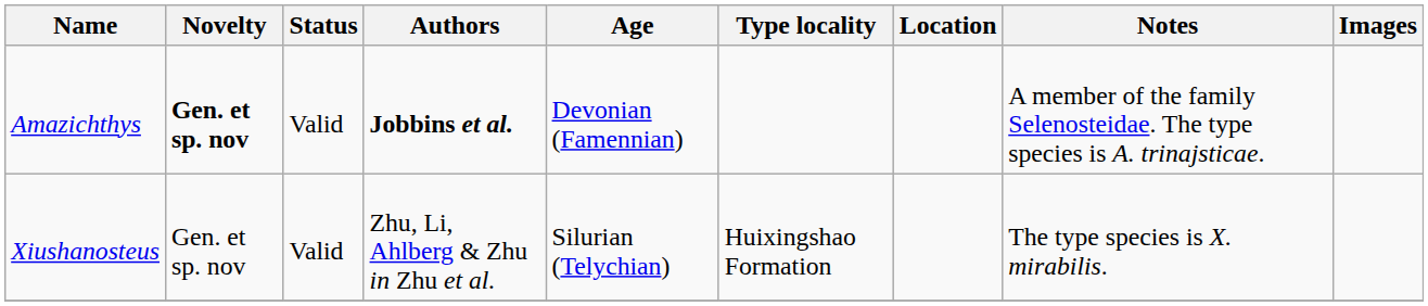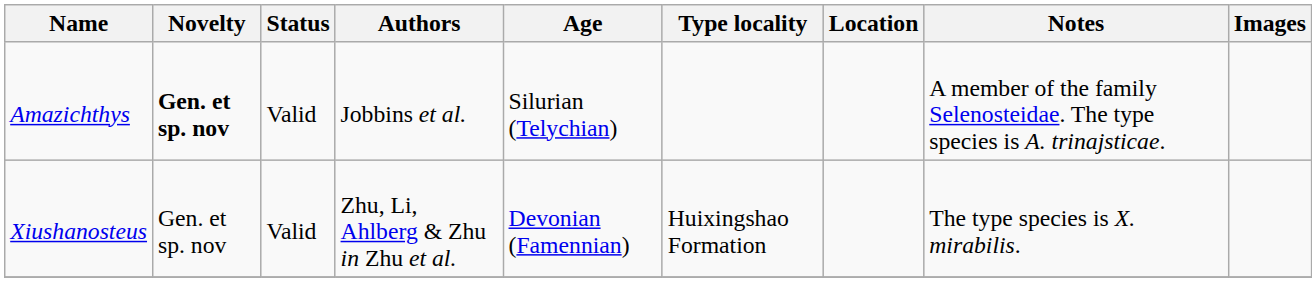Amazichthys | Authors: bold -> normal
Amazichthys | Age: Devonian (Famennian) -> Silurian (Telychian)
Xiushanosteus | Age: Silurian (Telychian) -> Devonian (Famennian)
